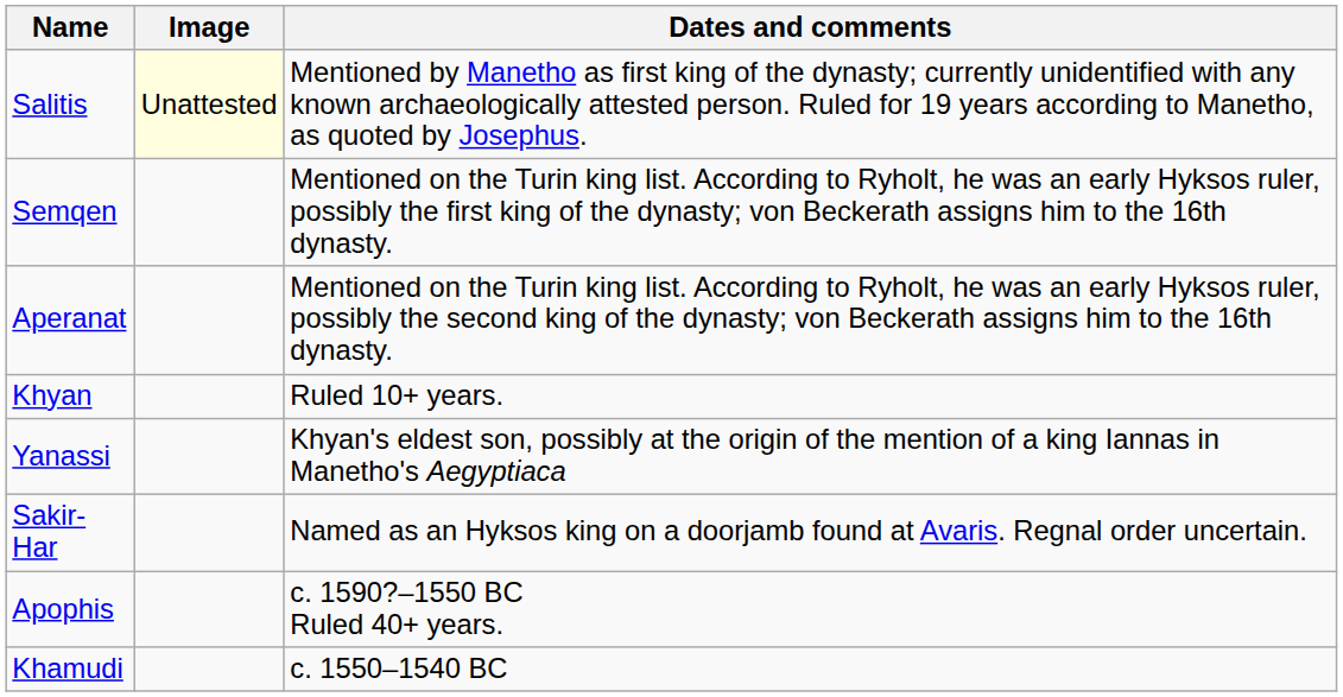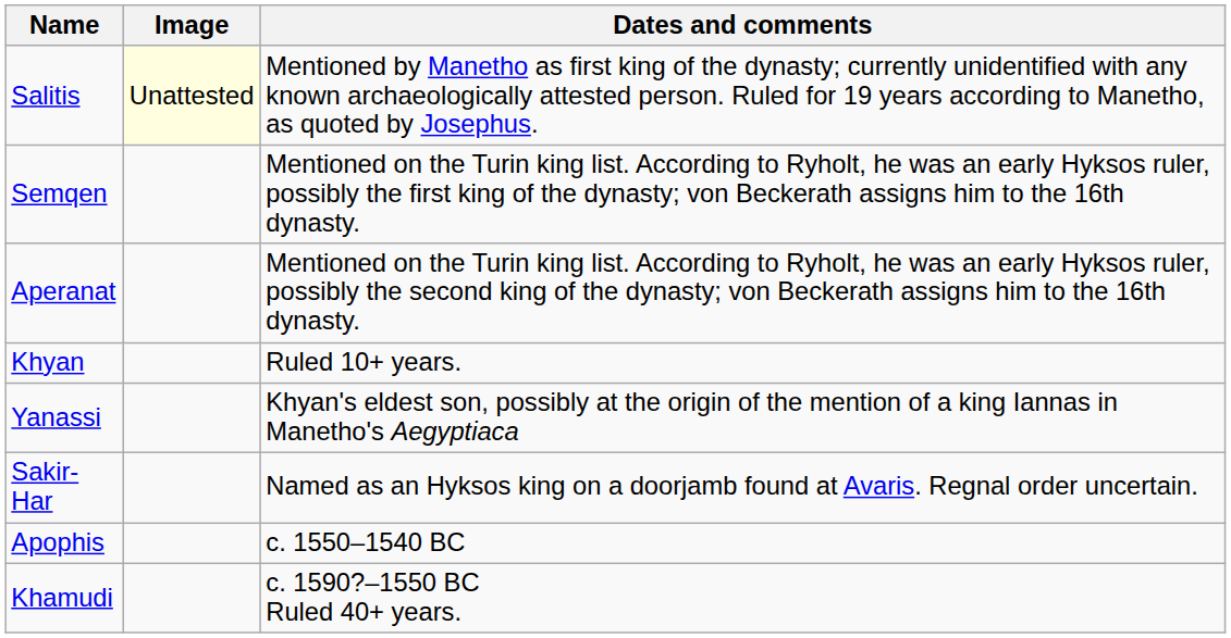Apophis | Dates and comments: c. 1590?–1550 BC Ruled 40+ years. -> c. 1550–1540 BC
Khamudi | Dates and comments: c. 1550–1540 BC -> c. 1590?–1550 BC Ruled 40+ years.
